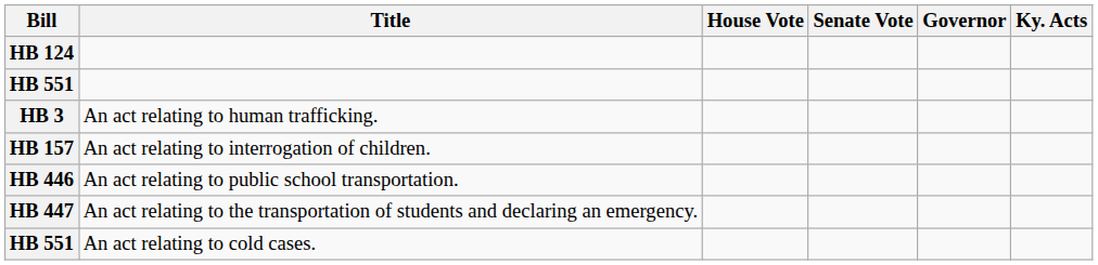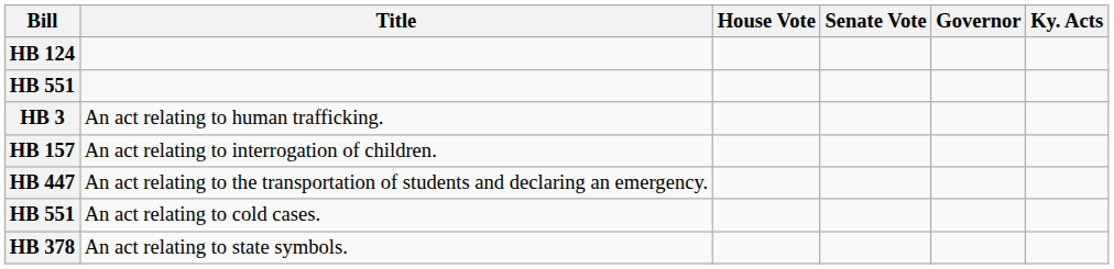- row: HB 446 | An act relating to public school transportation.
+ row: HB 378 | An act relating to state symbols.
